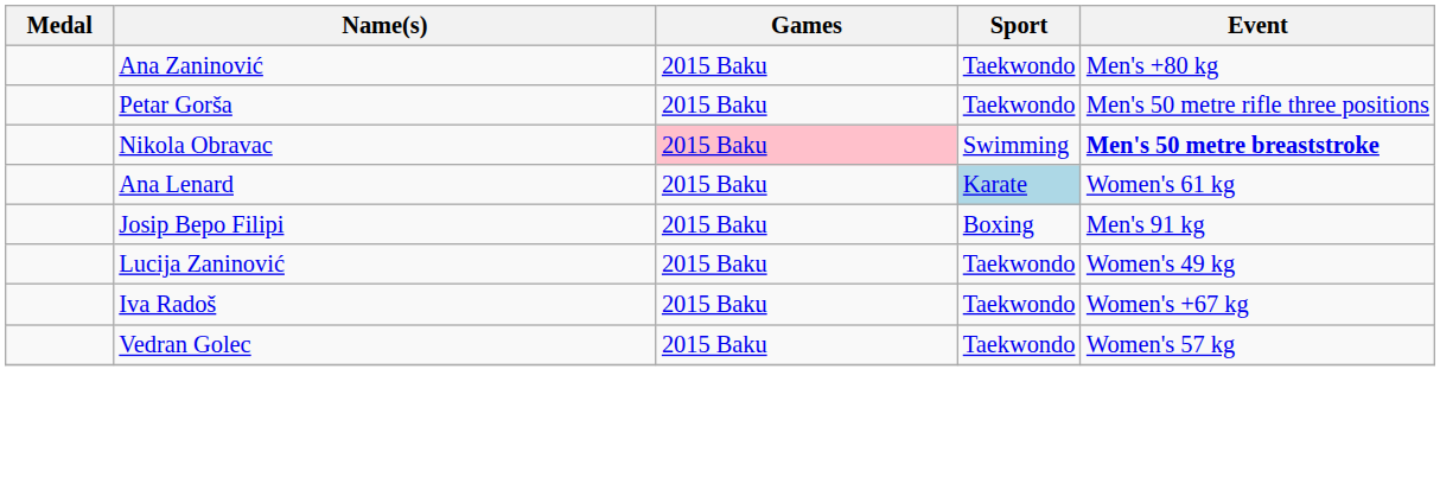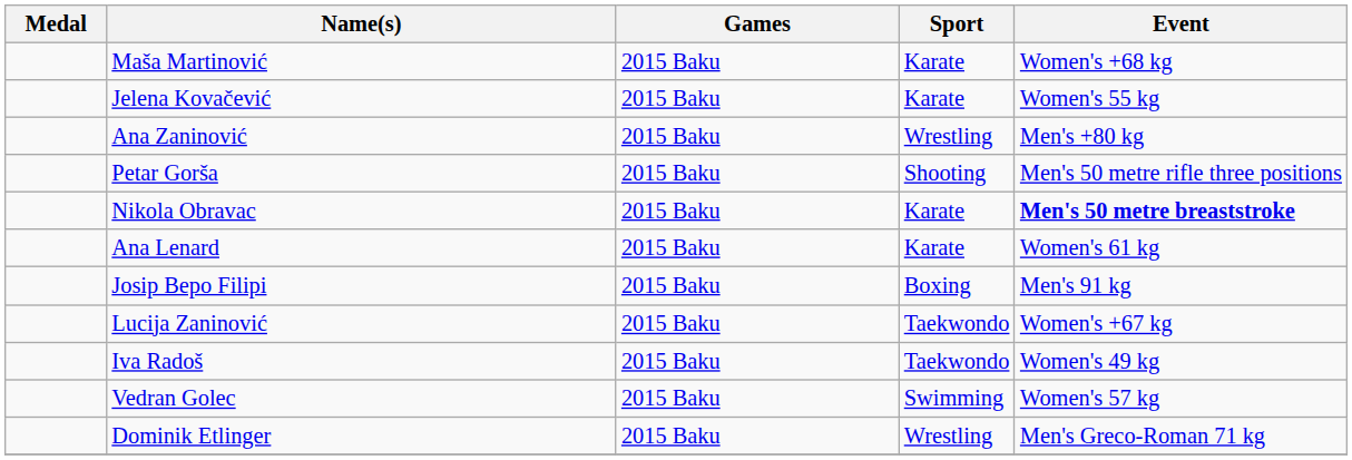+ row: Maša Martinović | 2015 Baku | Karate | Women's +68 kg
+ row: Jelena Kovačević | 2015 Baku | Karate | Women's 55 kg
Ana Zaninović | Sport: Taekwondo -> Wrestling
Petar Gorša | Sport: Taekwondo -> Shooting
Nikola Obravac | Games: pink background -> no background
Nikola Obravac | Sport: Swimming -> Karate
Ana Lenard | Sport: lightblue background -> no background
Lucija Zaninović | Event: Women's 49 kg -> Women's +67 kg
Iva Radoš | Event: Women's +67 kg -> Women's 49 kg
Vedran Golec | Sport: Taekwondo -> Swimming
+ row: Dominik Etlinger | 2015 Baku | Wrestling | Men's Greco-Roman 71 kg
